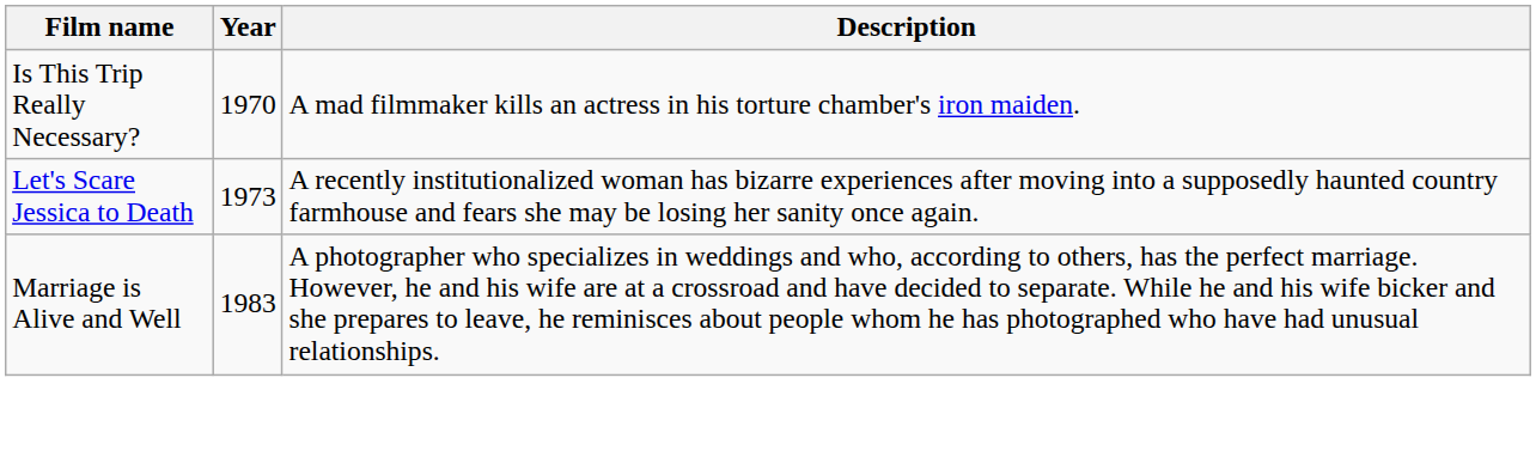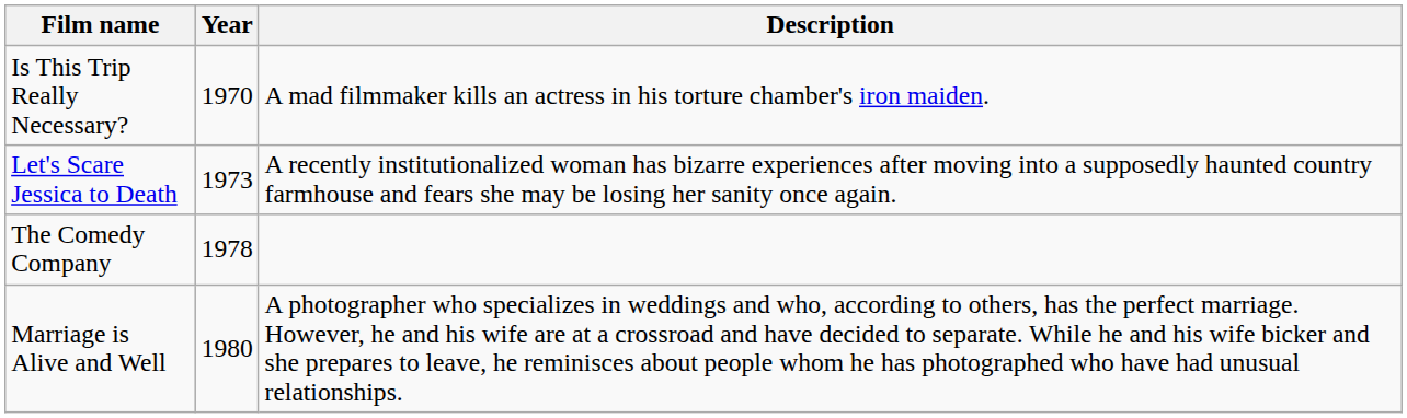+ row: The Comedy Company | 1978
Marriage is Alive and Well | Year: 1983 -> 1980
